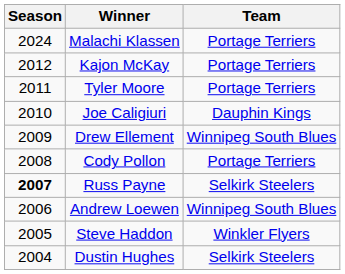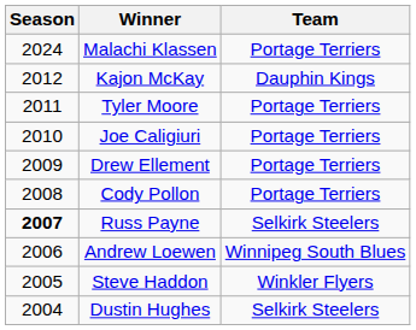Kajon McKay | Team: Portage Terriers -> Dauphin Kings
Joe Caligiuri | Team: Dauphin Kings -> Portage Terriers
Drew Ellement | Team: Winnipeg South Blues -> Portage Terriers
